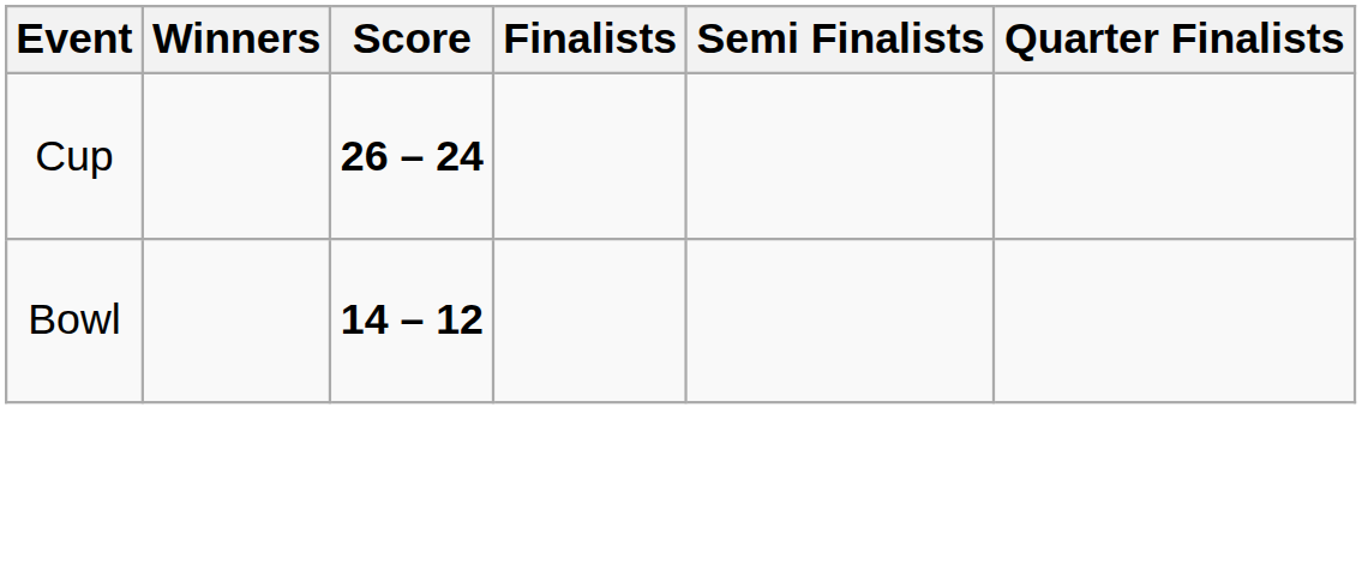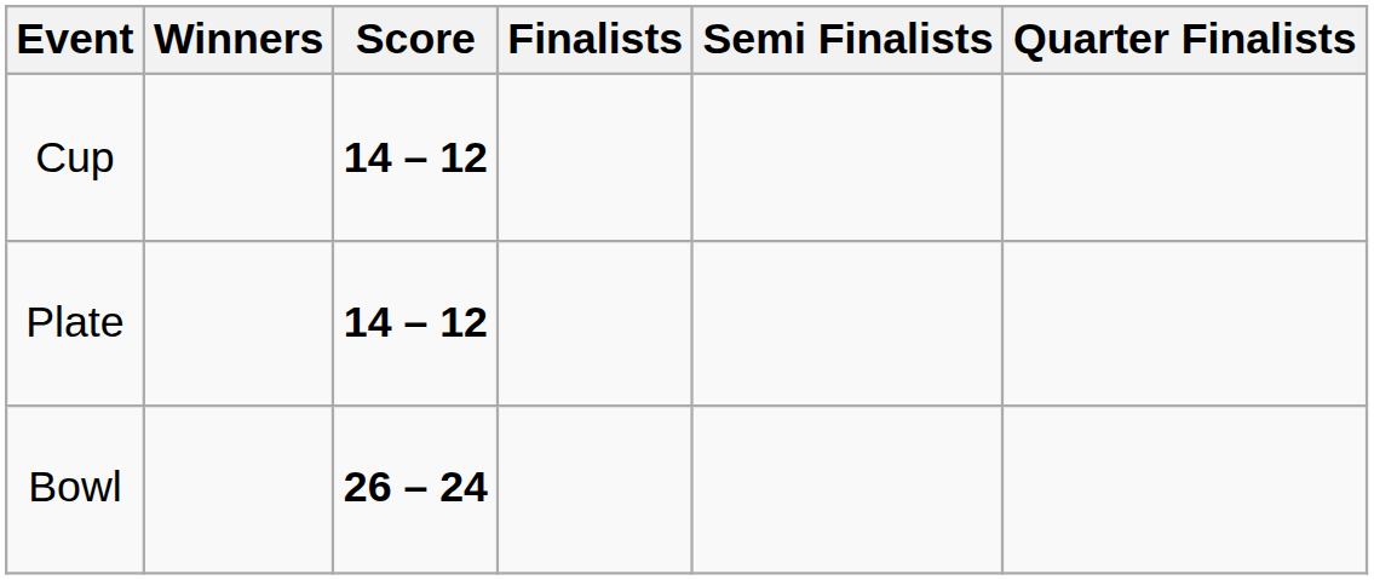Cup | Score: 26 – 24 -> 14 – 12
+ row: Plate | 14 – 12
Bowl | Score: 14 – 12 -> 26 – 24
